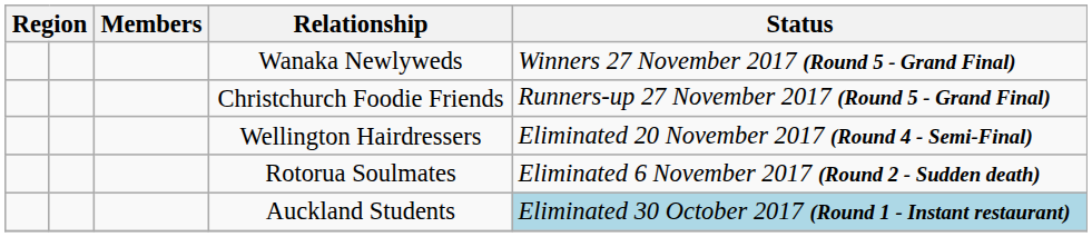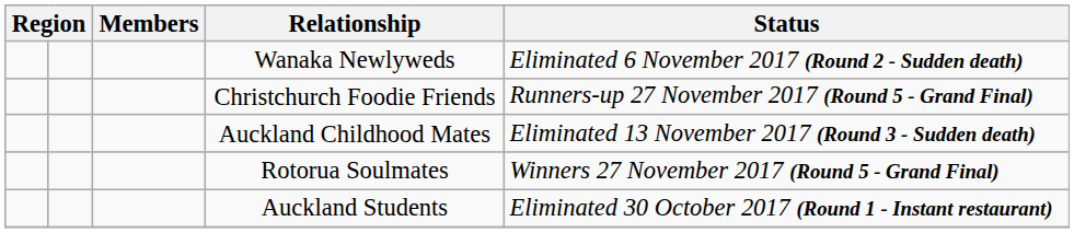Wanaka Newlyweds | Status: Winners 27 November 2017 (Round 5 - Grand Final) -> Eliminated 6 November 2017 (Round 2 - Sudden death)
- row: Wellington Hairdressers | Eliminated 20 November 2017 (Round 4 - Semi-Final)
+ row: Auckland Childhood Mates | Eliminated 13 November 2017 (Round 3 - Sudden death)
Rotorua Soulmates | Status: Eliminated 6 November 2017 (Round 2 - Sudden death) -> Winners 27 November 2017 (Round 5 - Grand Final)
Auckland Students | Status: lightblue background -> no background
